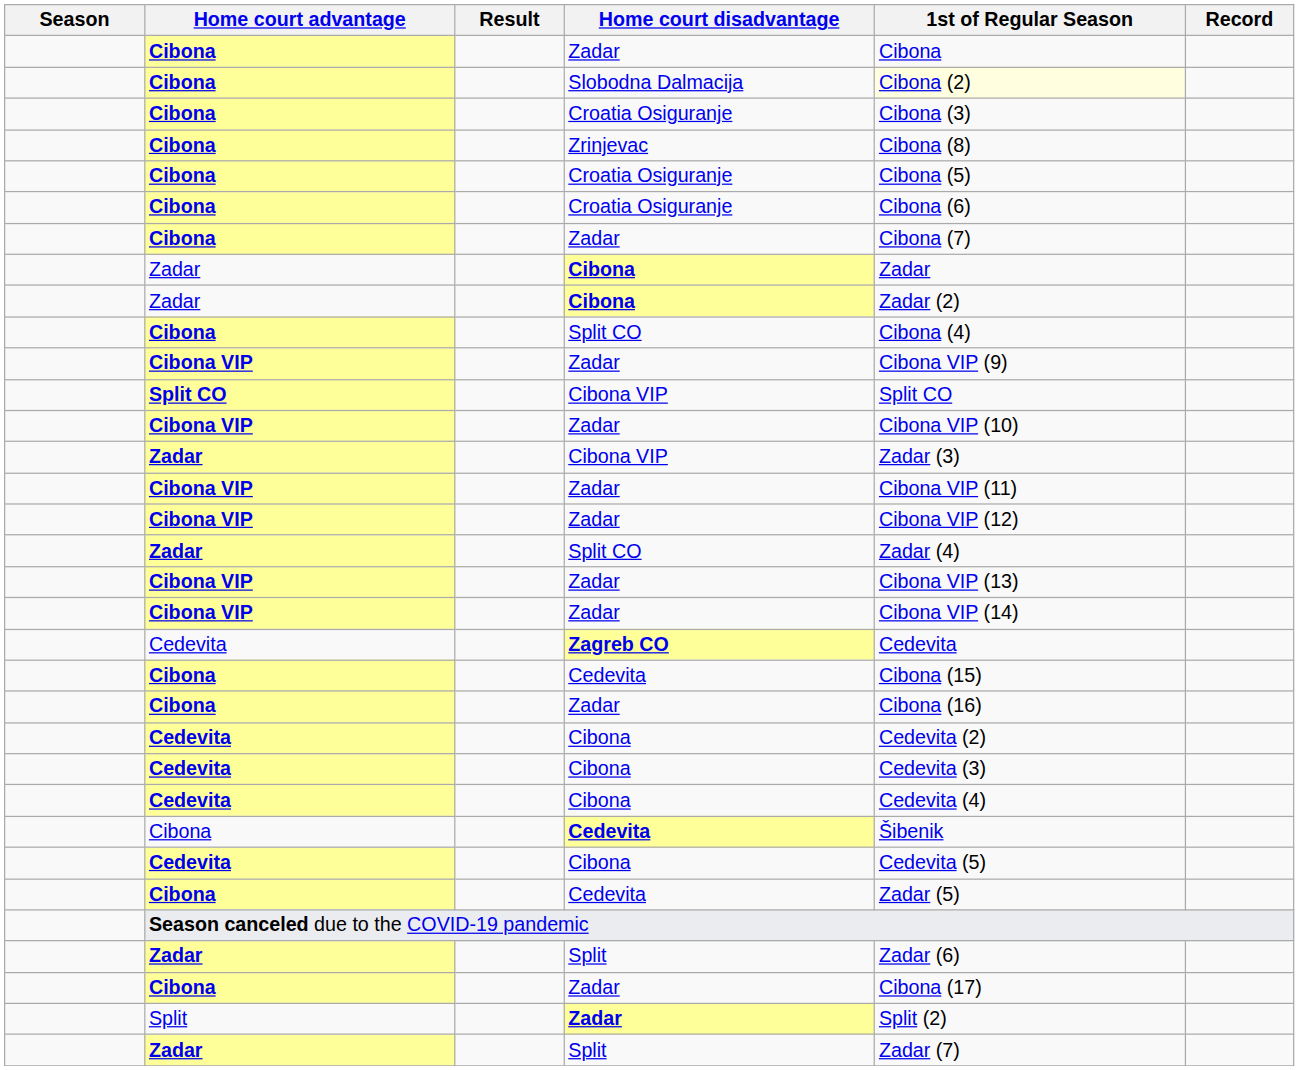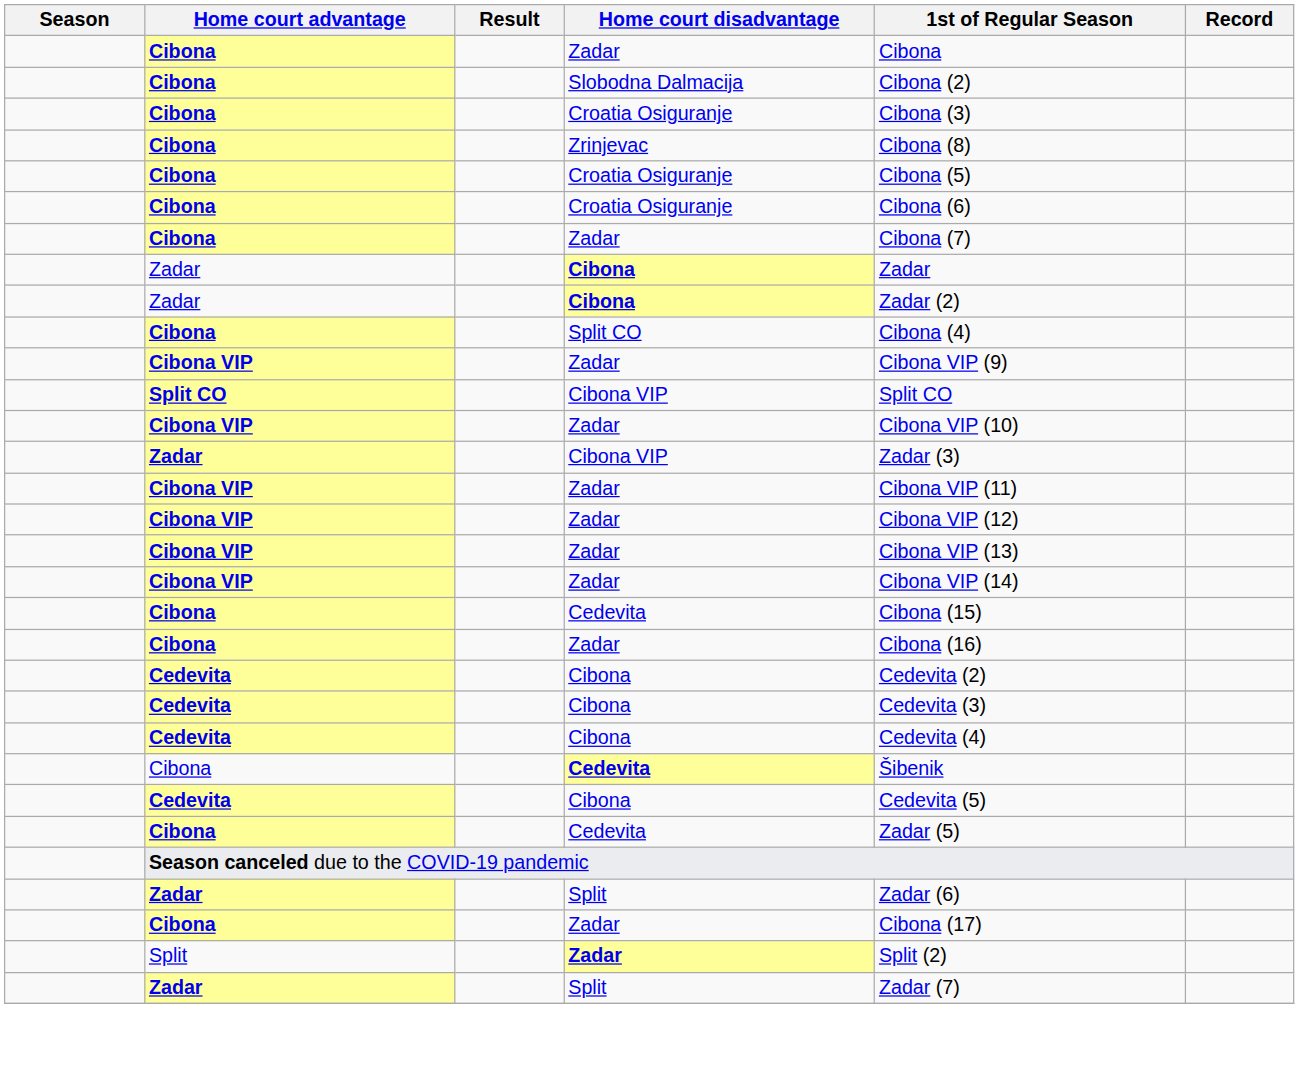Slobodna Dalmacija | 1st of Regular Season: lightyellow background -> no background
- row: Zadar | Split CO | Zadar (4)
- row: Cedevita | Zagreb CO | Cedevita
